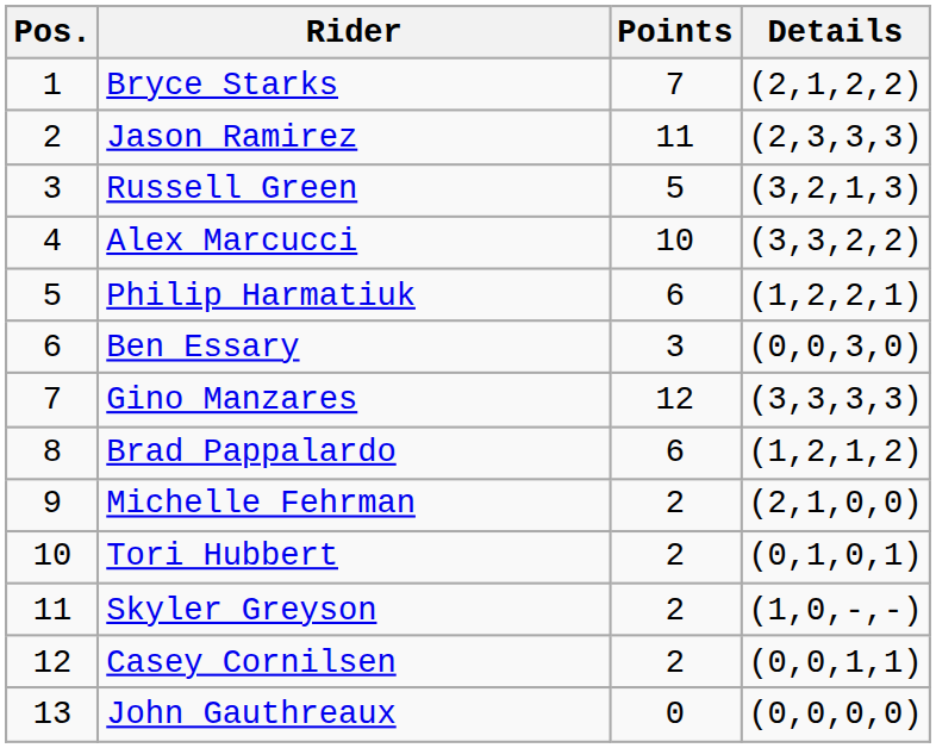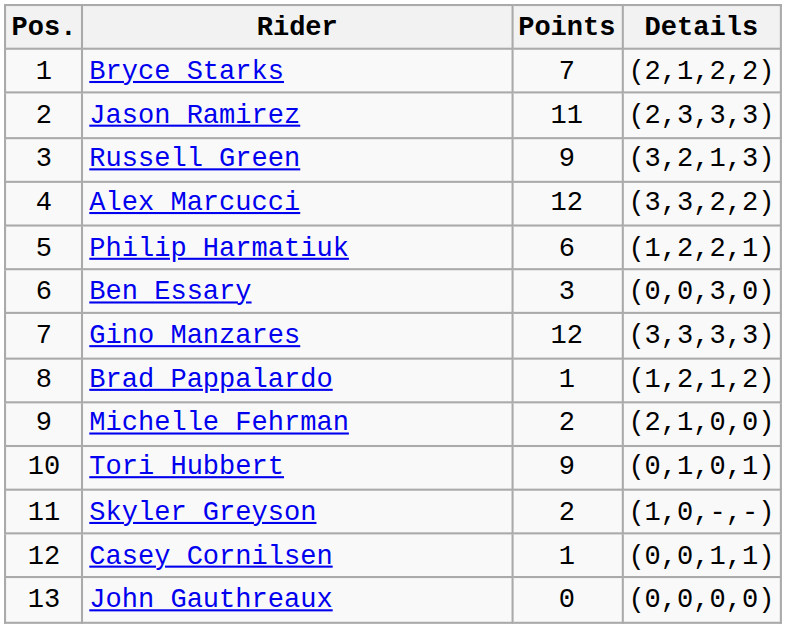Russell Green | Points: 5 -> 9
Alex Marcucci | Points: 10 -> 12
Brad Pappalardo | Points: 6 -> 1
Tori Hubbert | Points: 2 -> 9
Casey Cornilsen | Points: 2 -> 1
